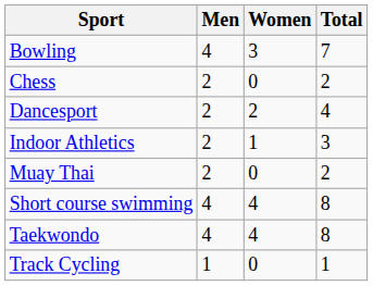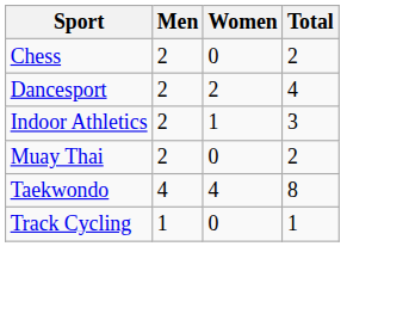- row: Bowling | 4 | 3 | 7
- row: Short course swimming | 4 | 4 | 8
